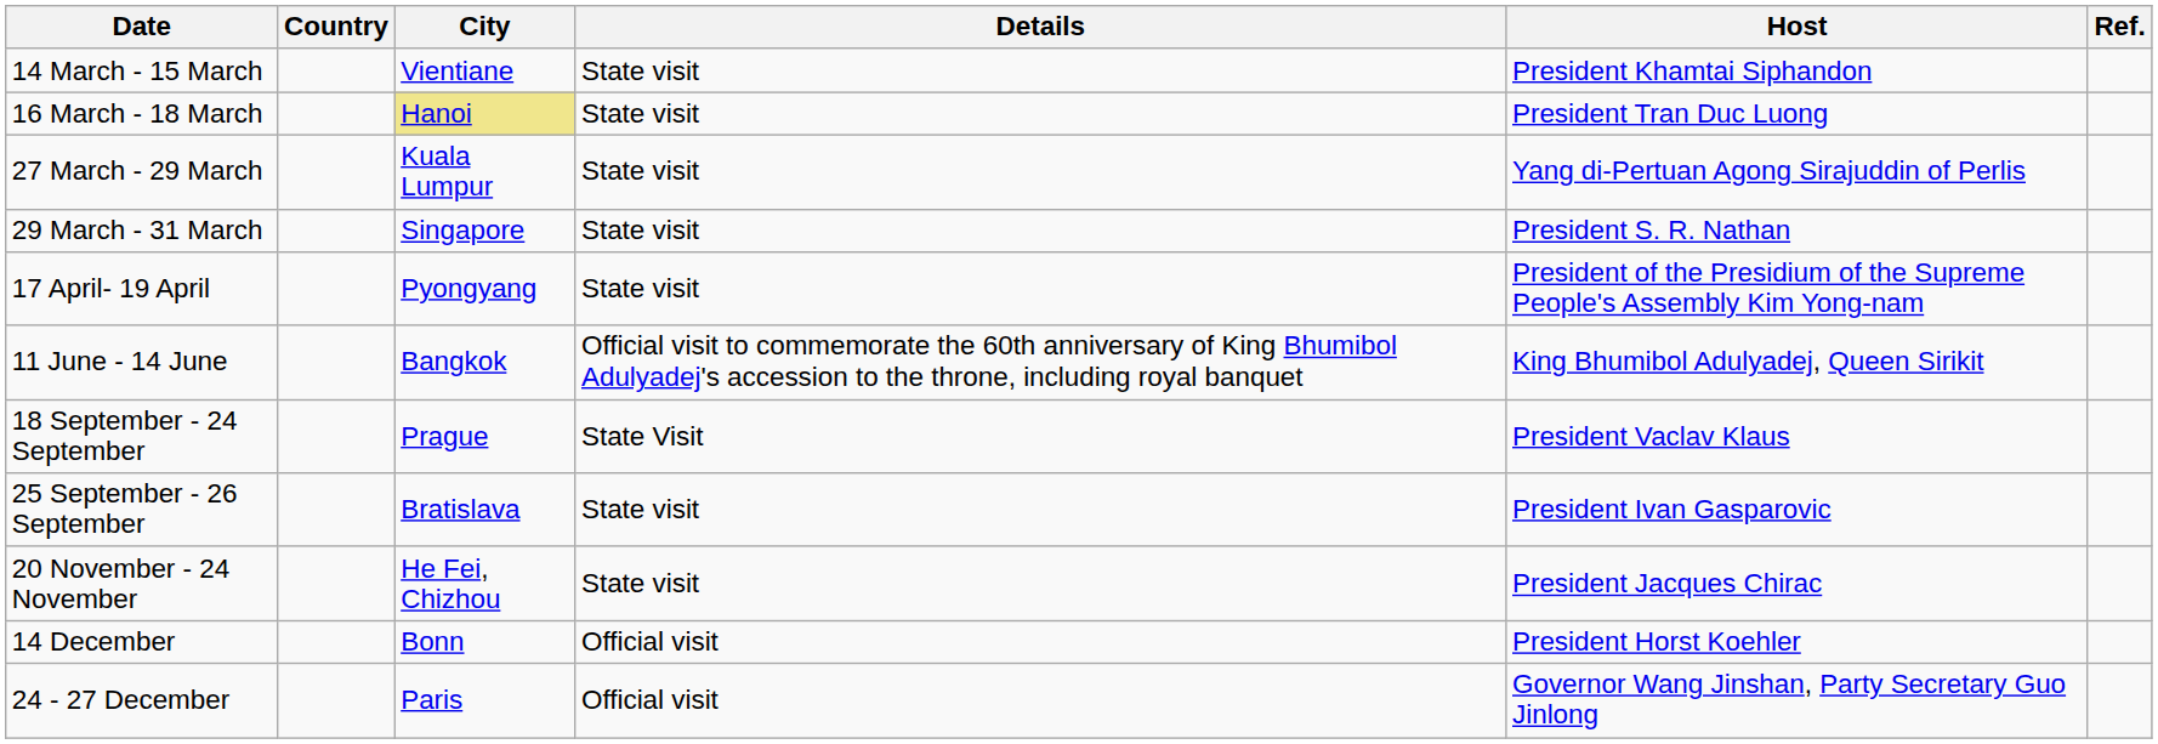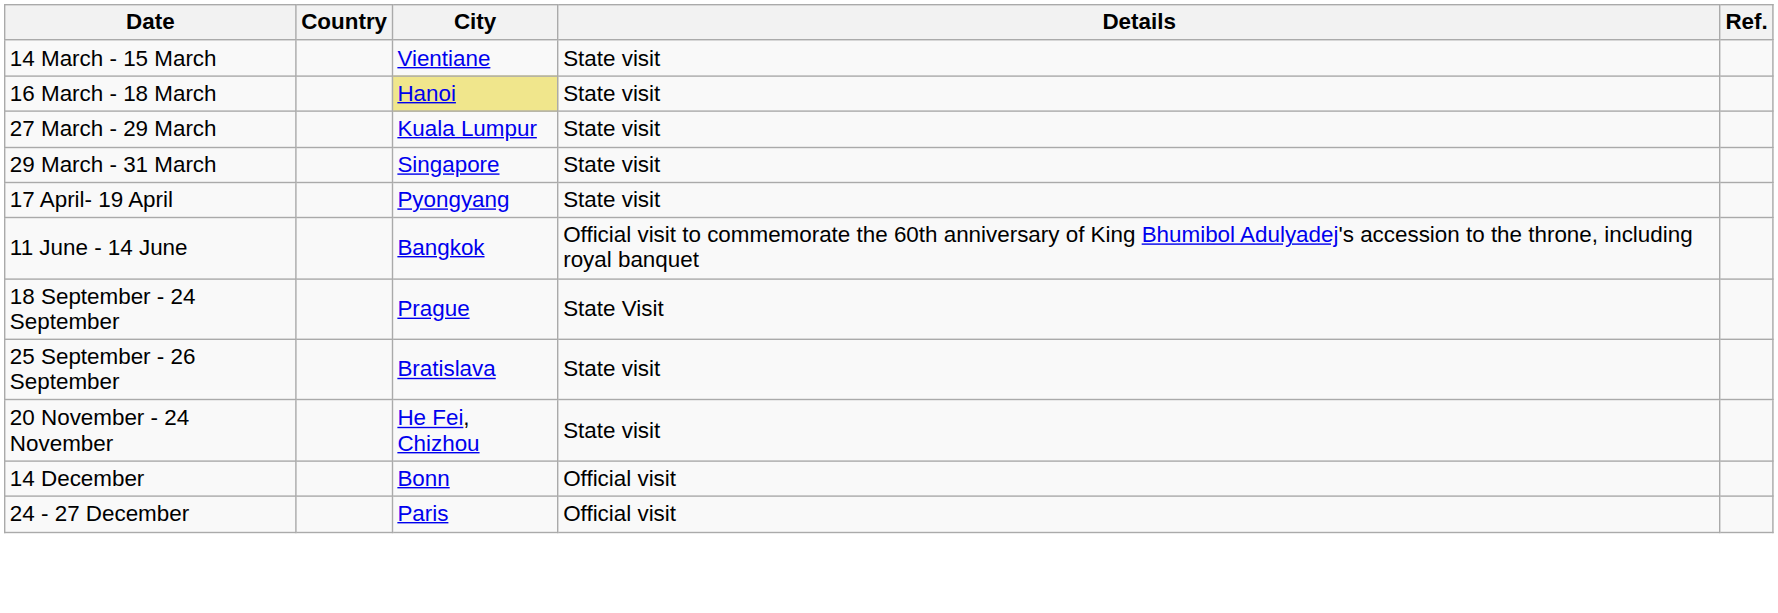- column: Host | President Khamtai Siphandon | President Tran Duc Luong | Yang di-Pertuan Agong Sirajuddin of Perlis | President S. R. Nathan | President of the Presidium of the Supreme People's Assembly Kim Yong-nam | King Bhumibol Adulyadej, Queen Sirikit | President Vaclav Klaus | President Ivan Gasparovic | President Jacques Chirac | President Horst Koehler | Governor Wang Jinshan, Party Secretary Guo Jinlong
